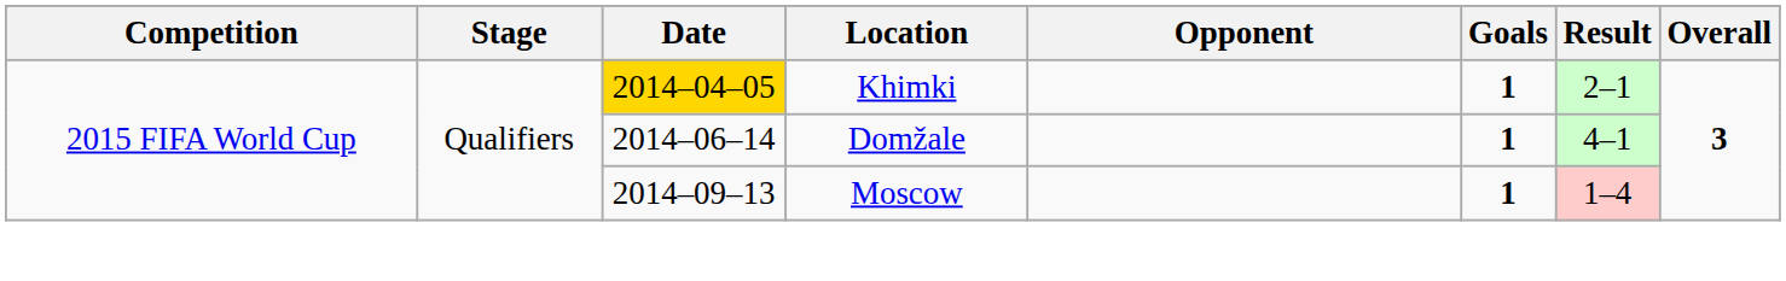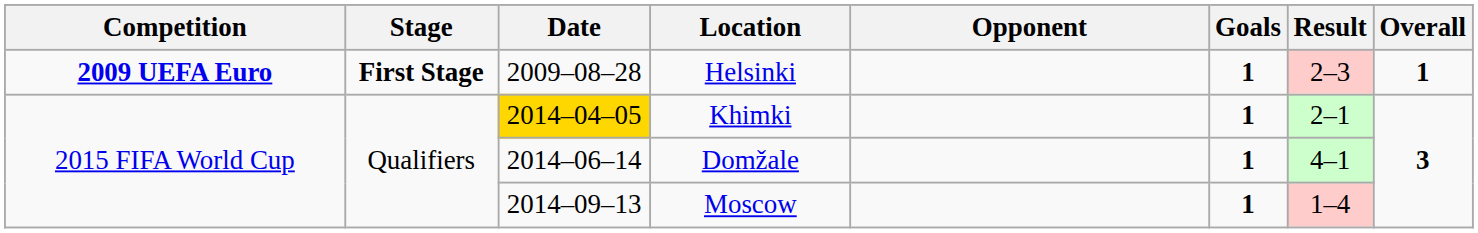+ row: 2009 UEFA Euro | First Stage | 2009–08–28 | Helsinki | 1 | 2–3 | 1
